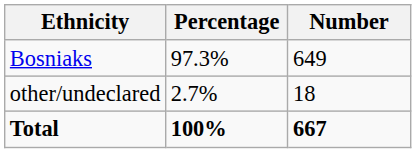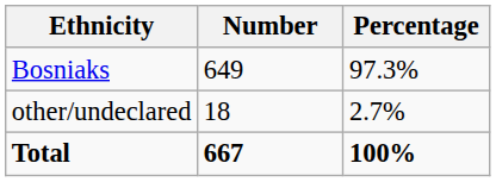columns swapped: Number <-> Percentage
